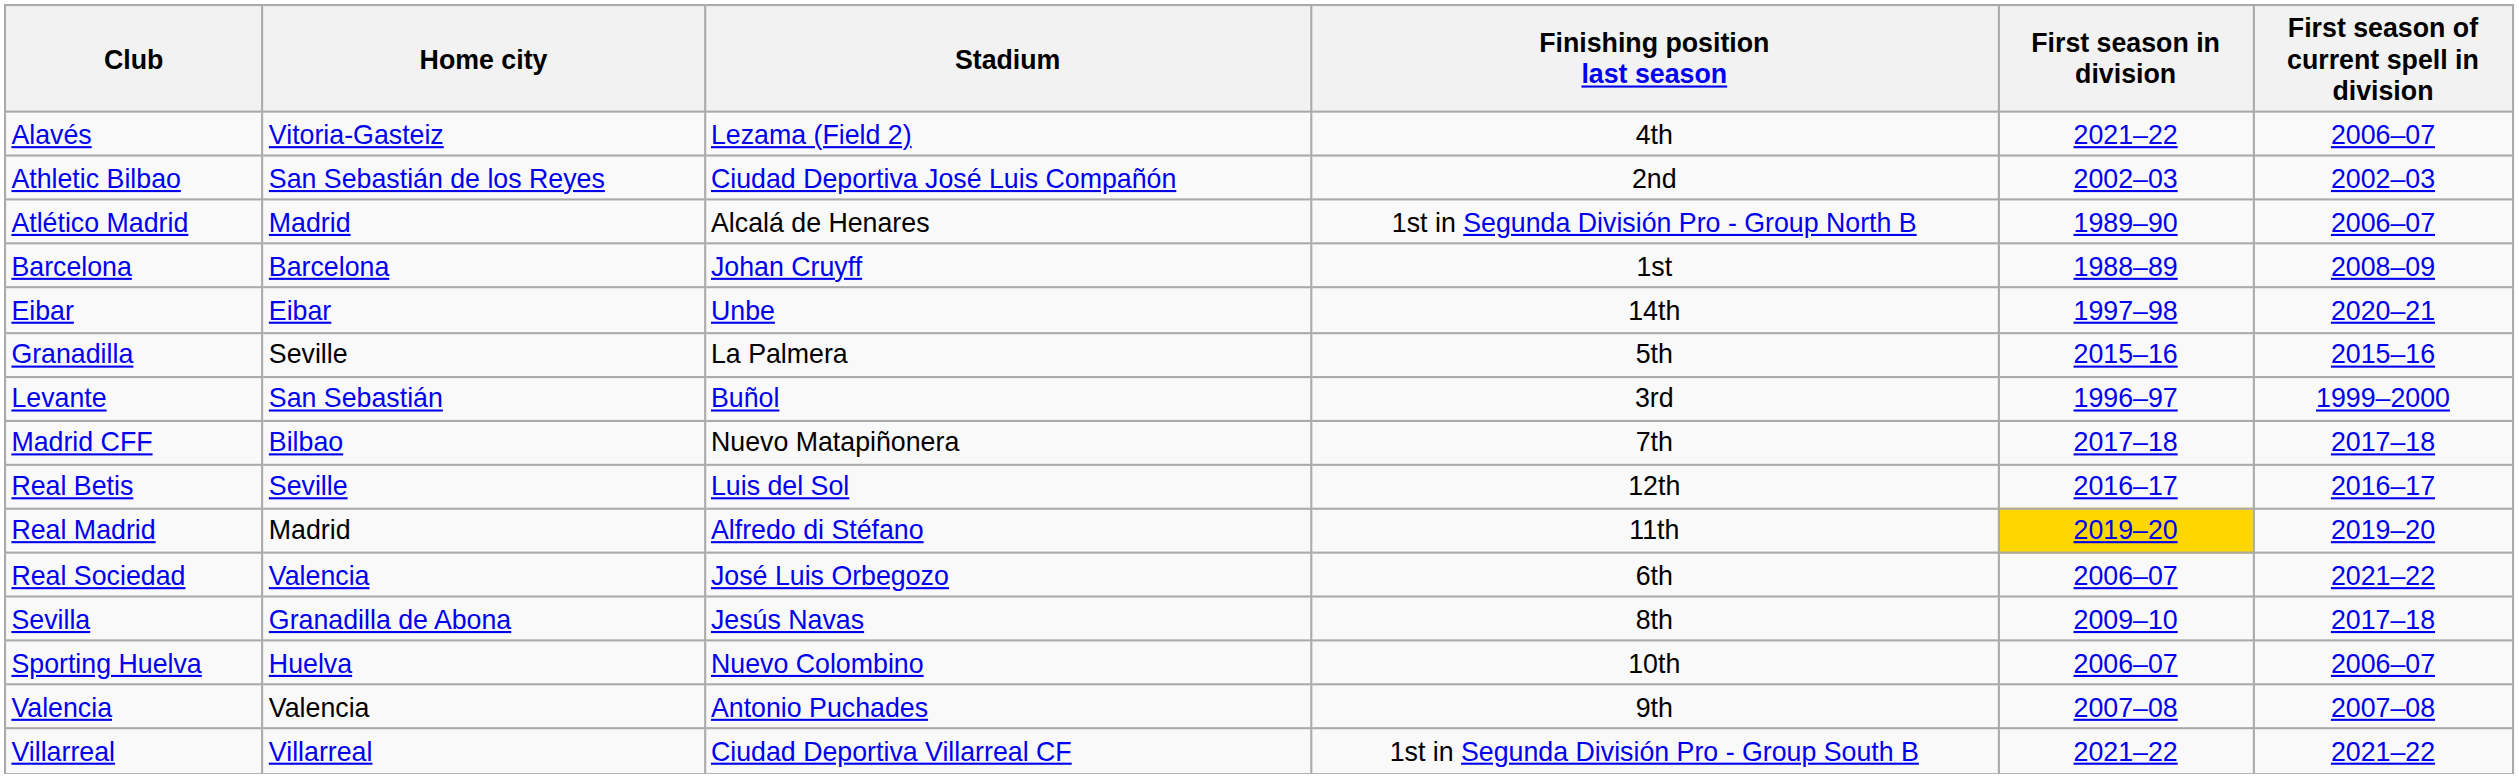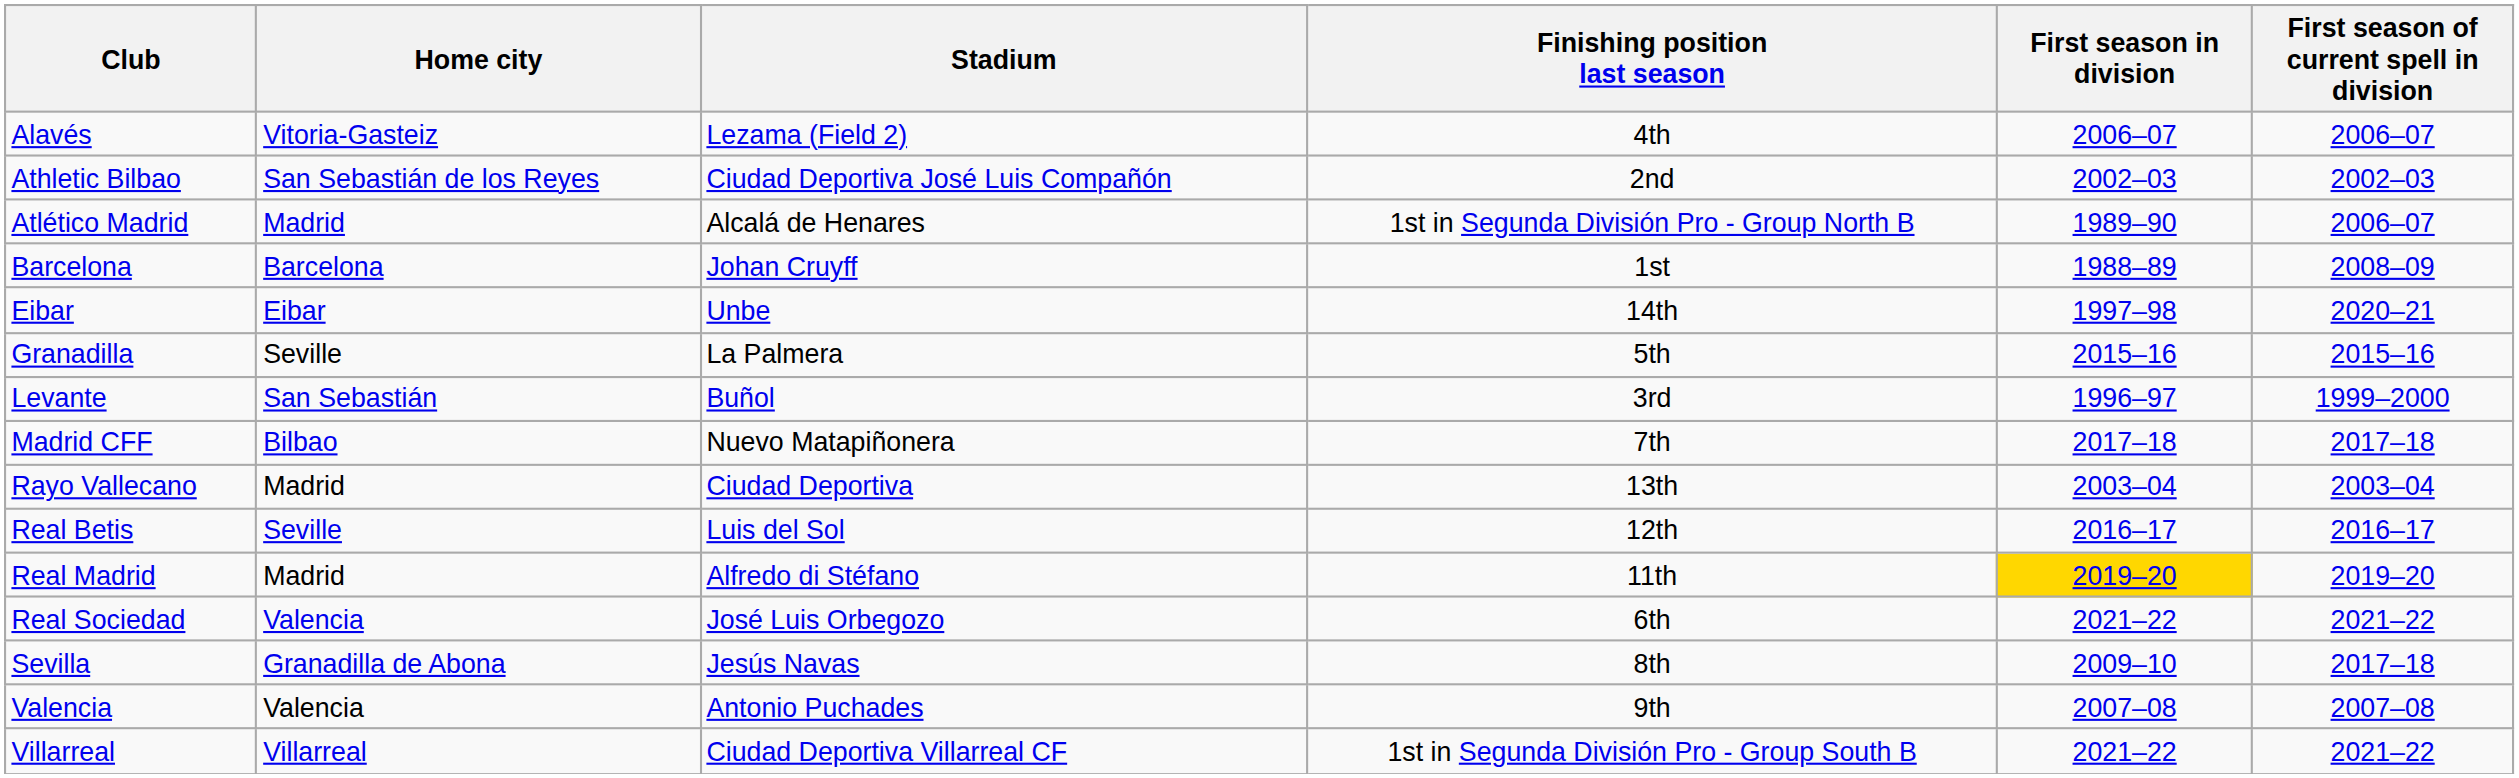Alavés | First season in division: 2021–22 -> 2006–07
+ row: Rayo Vallecano | Madrid | Ciudad Deportiva | 13th | 2003–04 | 2003–04
Real Sociedad | First season in division: 2006–07 -> 2021–22
- row: Sporting Huelva | Huelva | Nuevo Colombino | 10th | 2006–07 | 2006–07
